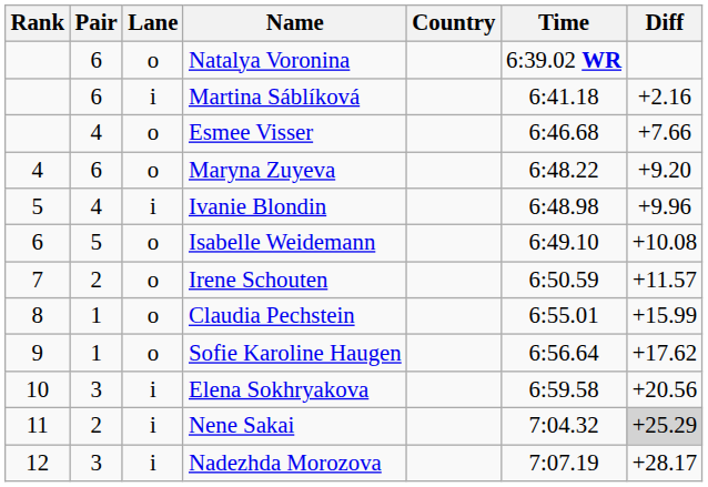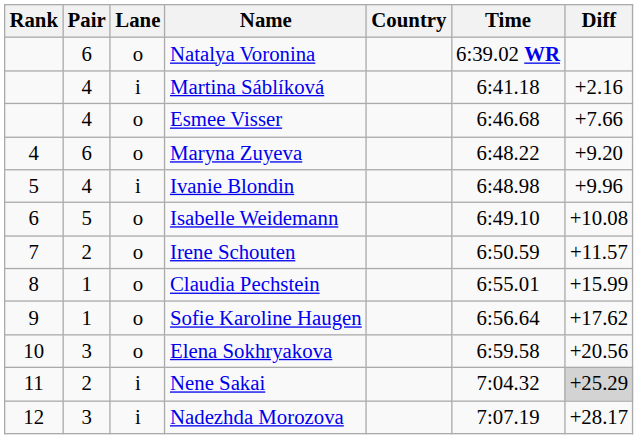Martina Sáblíková | Pair: 6 -> 4
Elena Sokhryakova | Lane: i -> o
